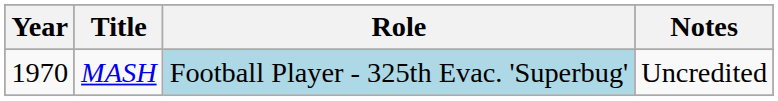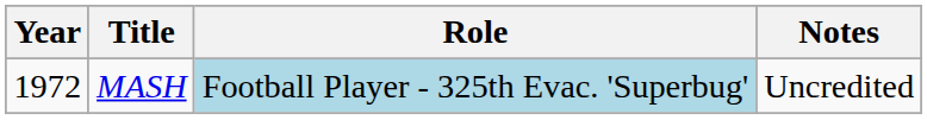MASH | Year: 1970 -> 1972
